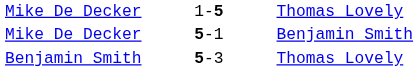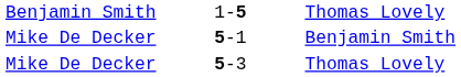1-5 | column 1: Mike De Decker -> Benjamin Smith
5-3 | column 1: Benjamin Smith -> Mike De Decker
